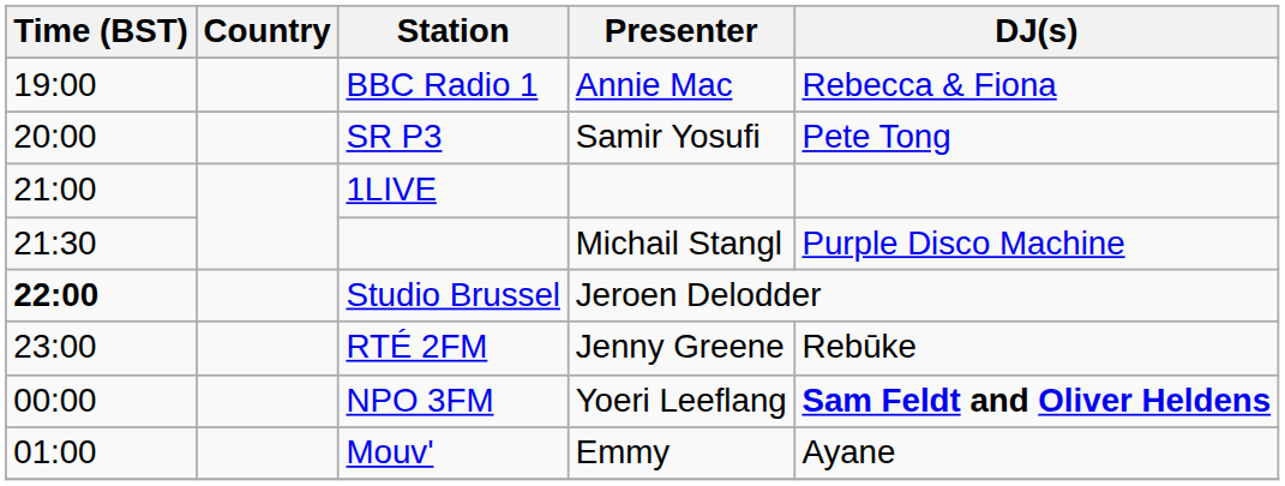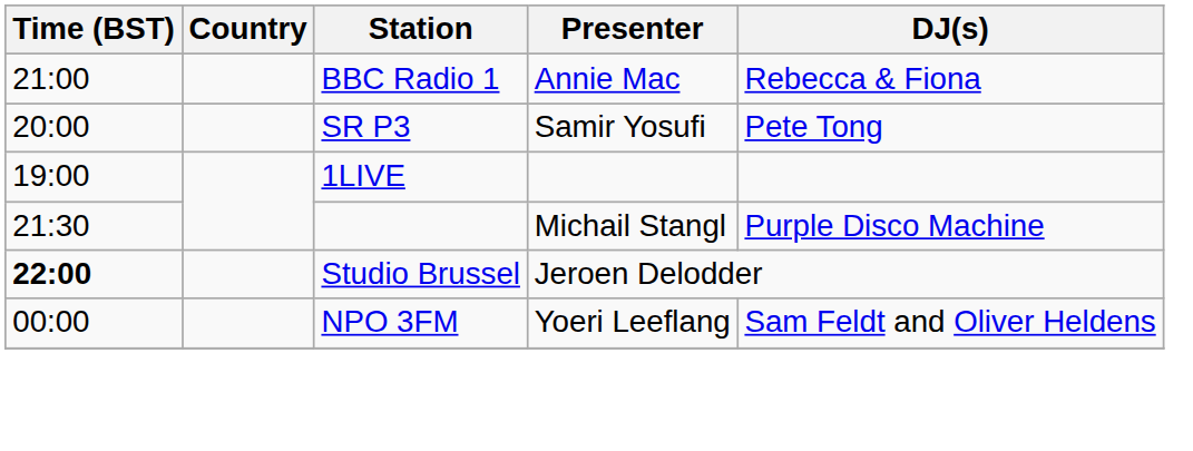BBC Radio 1 | Time (BST): 19:00 -> 21:00
1LIVE | Time (BST): 21:00 -> 19:00
- row: 23:00 | RTÉ 2FM | Jenny Greene | Rebūke
NPO 3FM | DJ(s): bold -> normal
- row: 01:00 | Mouv' | Emmy | Ayane
